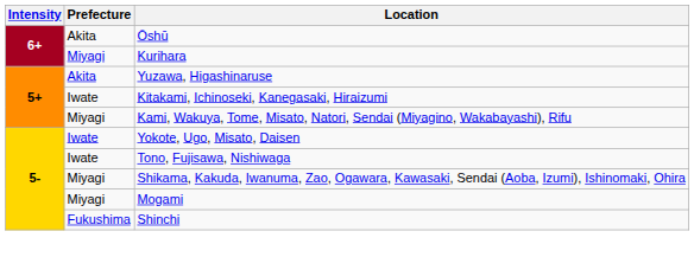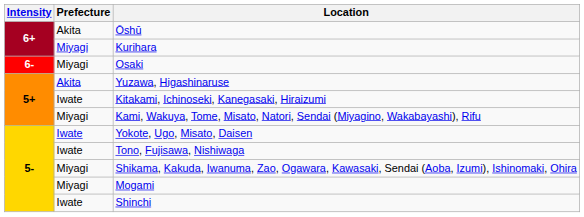+ row: 6- | Miyagi | Osaki
Shinchi | Prefecture: Fukushima -> Iwate
